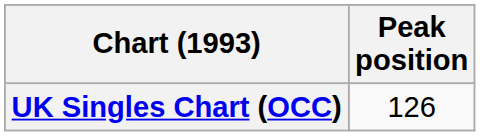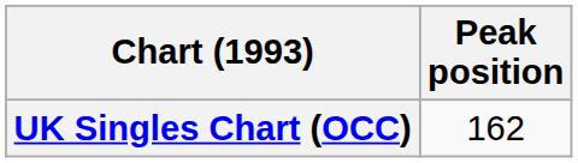UK Singles Chart (OCC) | Peak position: 126 -> 162
